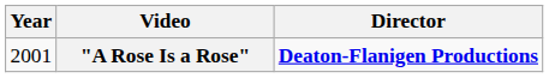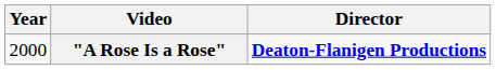"A Rose Is a Rose" | Year: 2001 -> 2000
